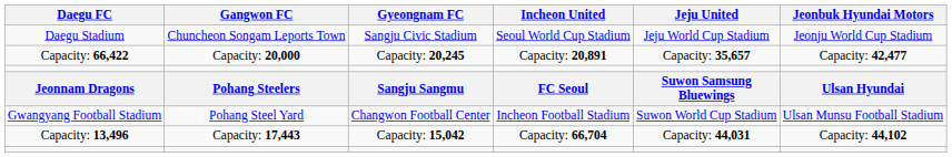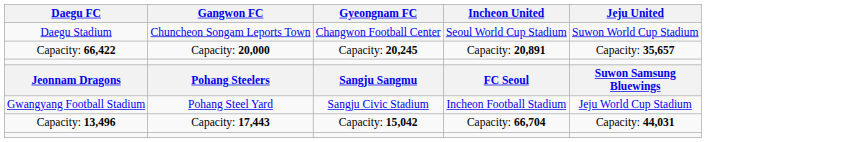- column: Jeonbuk Hyundai Motors | Jeonju World Cup Stadium | Capacity: 42,477 | Ulsan Hyundai | Ulsan Munsu Football Stadium | Capacity: 44,102
Daegu Stadium | Gyeongnam FC: Sangju Civic Stadium -> Changwon Football Center
Daegu Stadium | Jeju United: Jeju World Cup Stadium -> Suwon World Cup Stadium
Gwangyang Football Stadium | Gyeongnam FC: Changwon Football Center -> Sangju Civic Stadium
Gwangyang Football Stadium | Jeju United: Suwon World Cup Stadium -> Jeju World Cup Stadium
